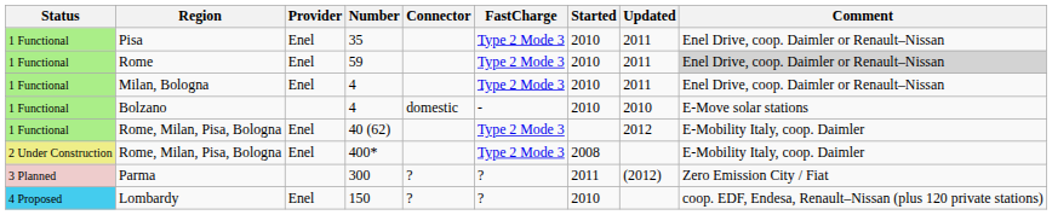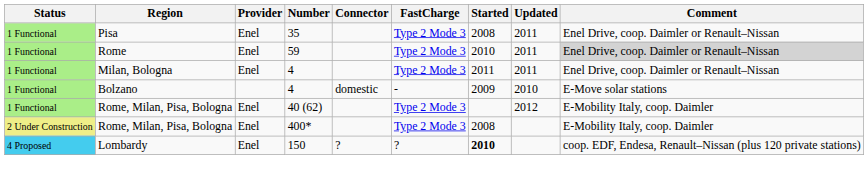Pisa | Started: 2010 -> 2008
Milan, Bologna | Started: 2010 -> 2011
Bolzano | Started: 2010 -> 2009
- row: 3 Planned | Parma | 300 | ? | ? | 2011 | (2012) | Zero Emission City / Fiat
Lombardy | Started: normal -> bold
